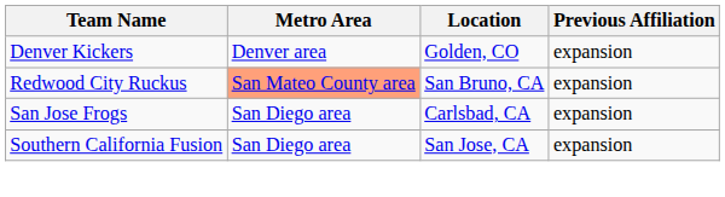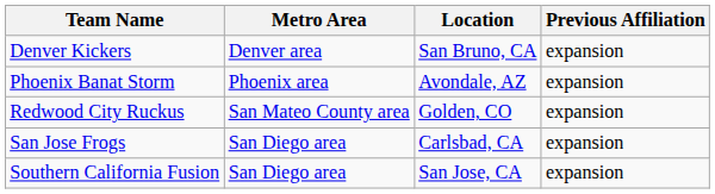Denver Kickers | Location: Golden, CO -> San Bruno, CA
+ row: Phoenix Banat Storm | Phoenix area | Avondale, AZ | expansion
Redwood City Ruckus | Metro Area: lightsalmon background -> no background
Redwood City Ruckus | Location: San Bruno, CA -> Golden, CO
